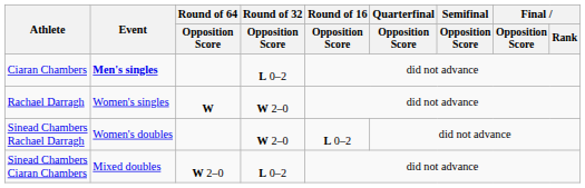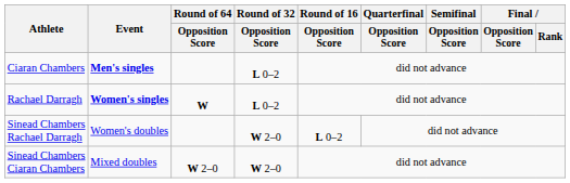Rachael Darragh | Event: normal -> bold
Rachael Darragh | Round of 32 / Opposition Score: W 2–0 -> L 0–2
Sinead Chambers Ciaran Chambers | Round of 32 / Opposition Score: L 0–2 -> W 2–0
